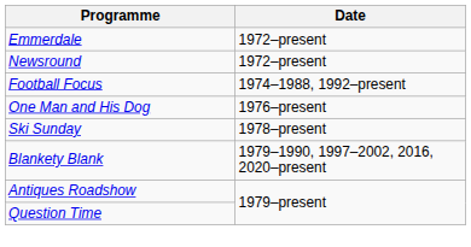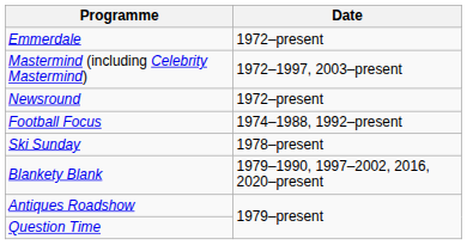+ row: Mastermind (including Celebrity Mastermind) | 1972–1997, 2003–present
- row: One Man and His Dog | 1976–present
